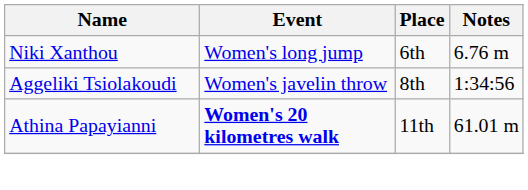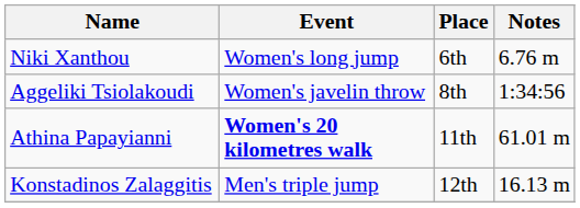+ row: Konstadinos Zalaggitis | Men's triple jump | 12th | 16.13 m
